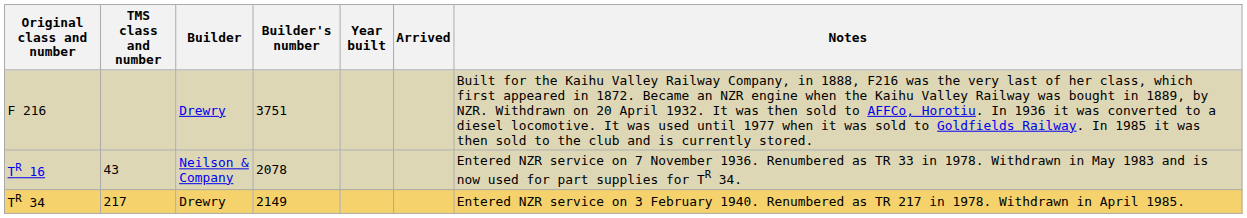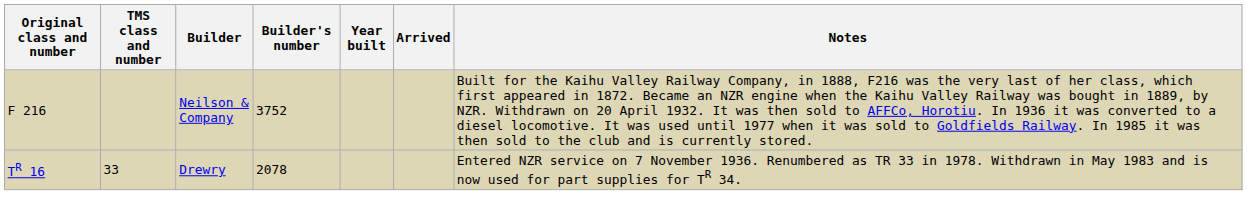F 216 | Builder: Drewry -> Neilson & Company
F 216 | Builder's number: 3751 -> 3752
TR 16 | TMS class and number: 43 -> 33
TR 16 | Builder: Neilson & Company -> Drewry
- row: TR 34 | 217 | Drewry | 2149 | Entered NZR service on 3 February 1940. Renumbered as TR 217 in 1978. Withdrawn in April 1985.
